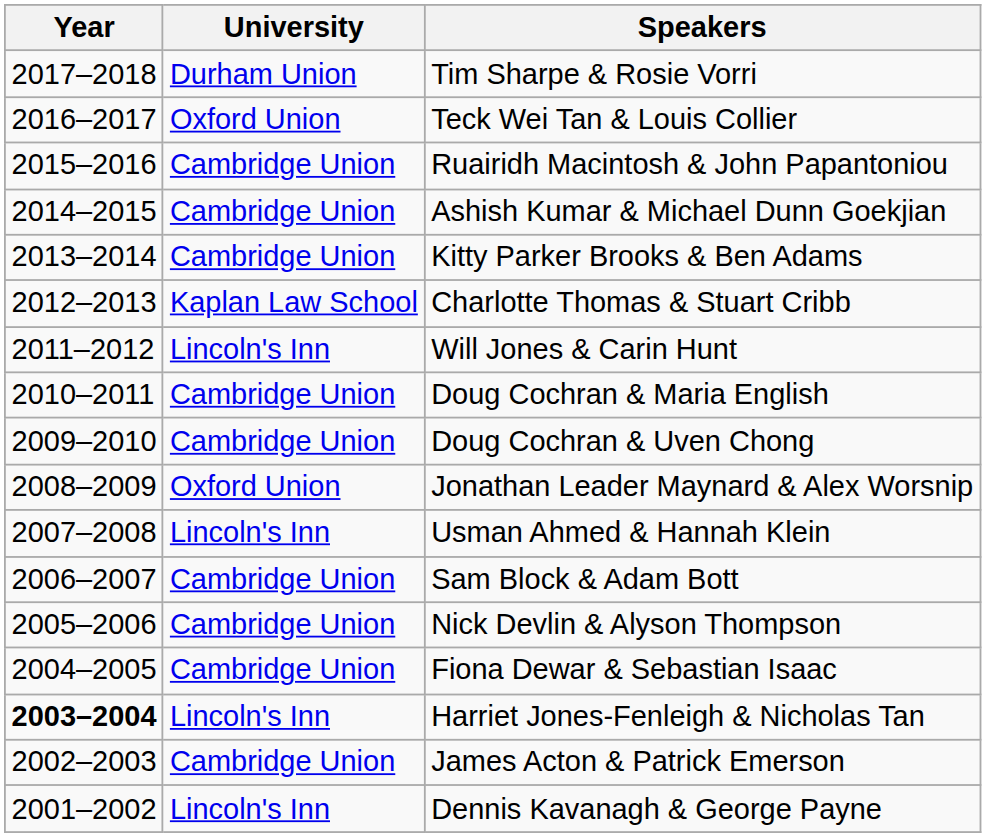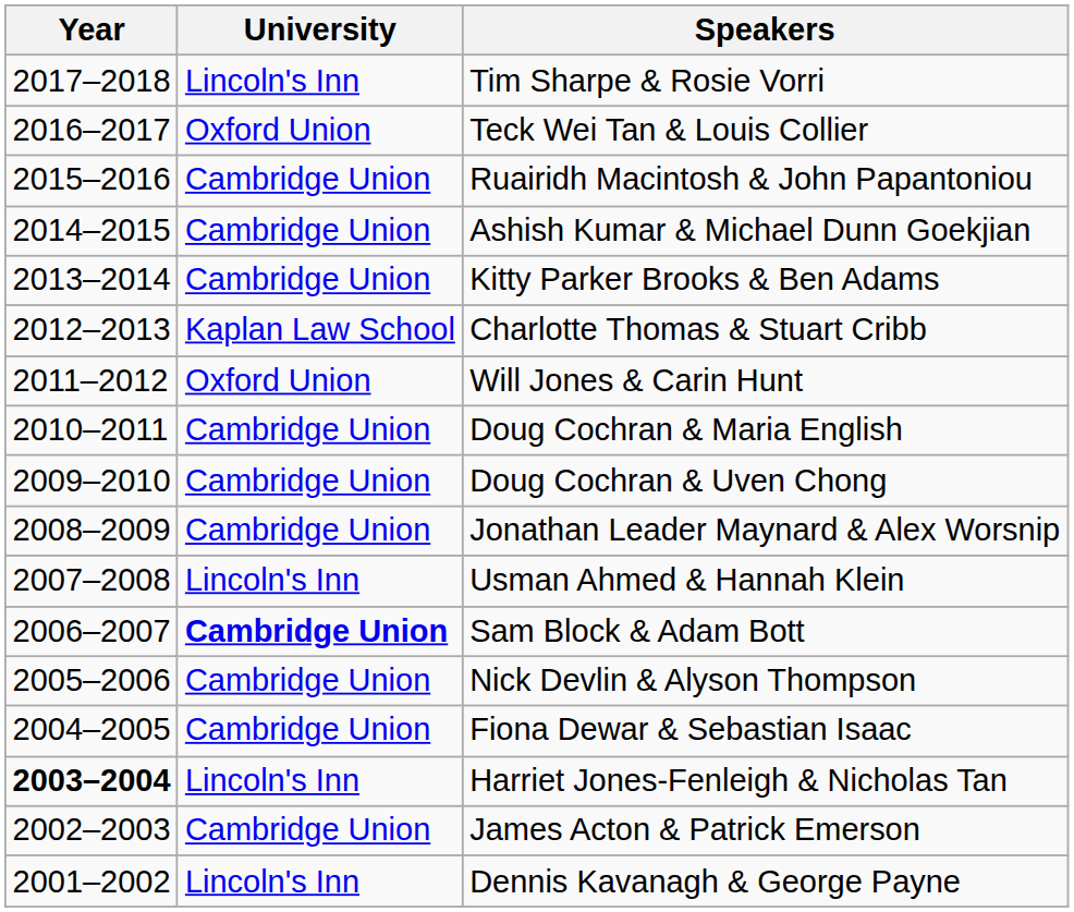Tim Sharpe & Rosie Vorri | University: Durham Union -> Lincoln's Inn
Will Jones & Carin Hunt | University: Lincoln's Inn -> Oxford Union
Jonathan Leader Maynard & Alex Worsnip | University: Oxford Union -> Cambridge Union
Sam Block & Adam Bott | University: normal -> bold
